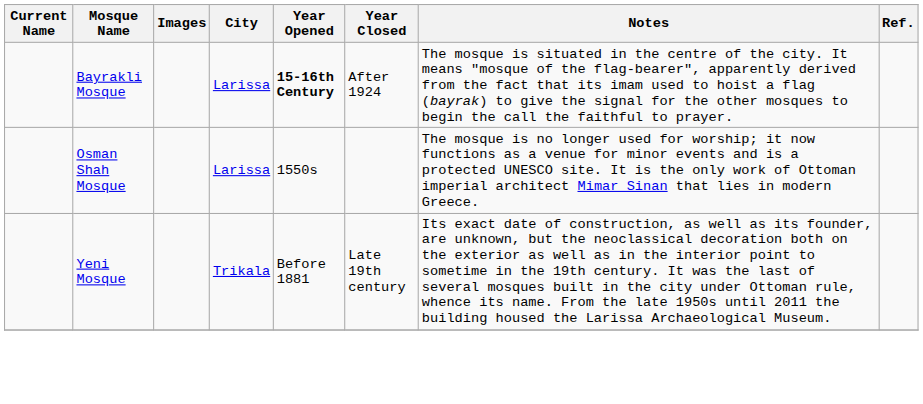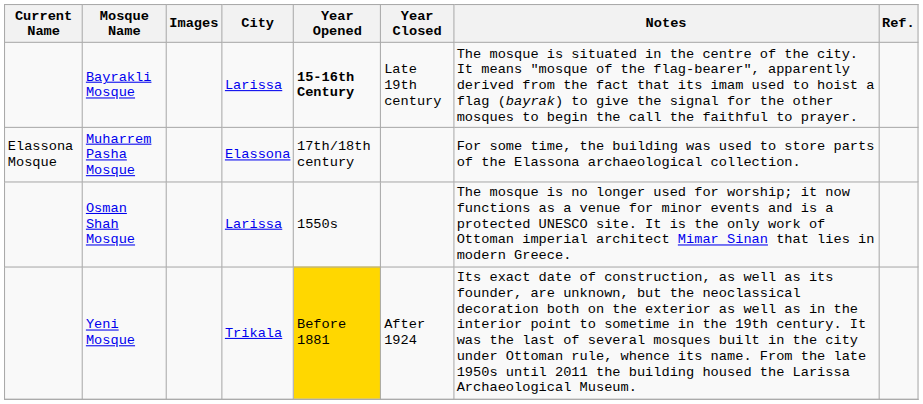Bayrakli Mosque | Year Closed: After 1924 -> Late 19th century
+ row: Elassona Mosque | Muharrem Pasha Mosque | Elassona | 17th/18th century | For some time, the building was used to store parts of the Elassona archaeological collection.
Yeni Mosque | Year Opened: no background -> gold background
Yeni Mosque | Year Closed: Late 19th century -> After 1924
